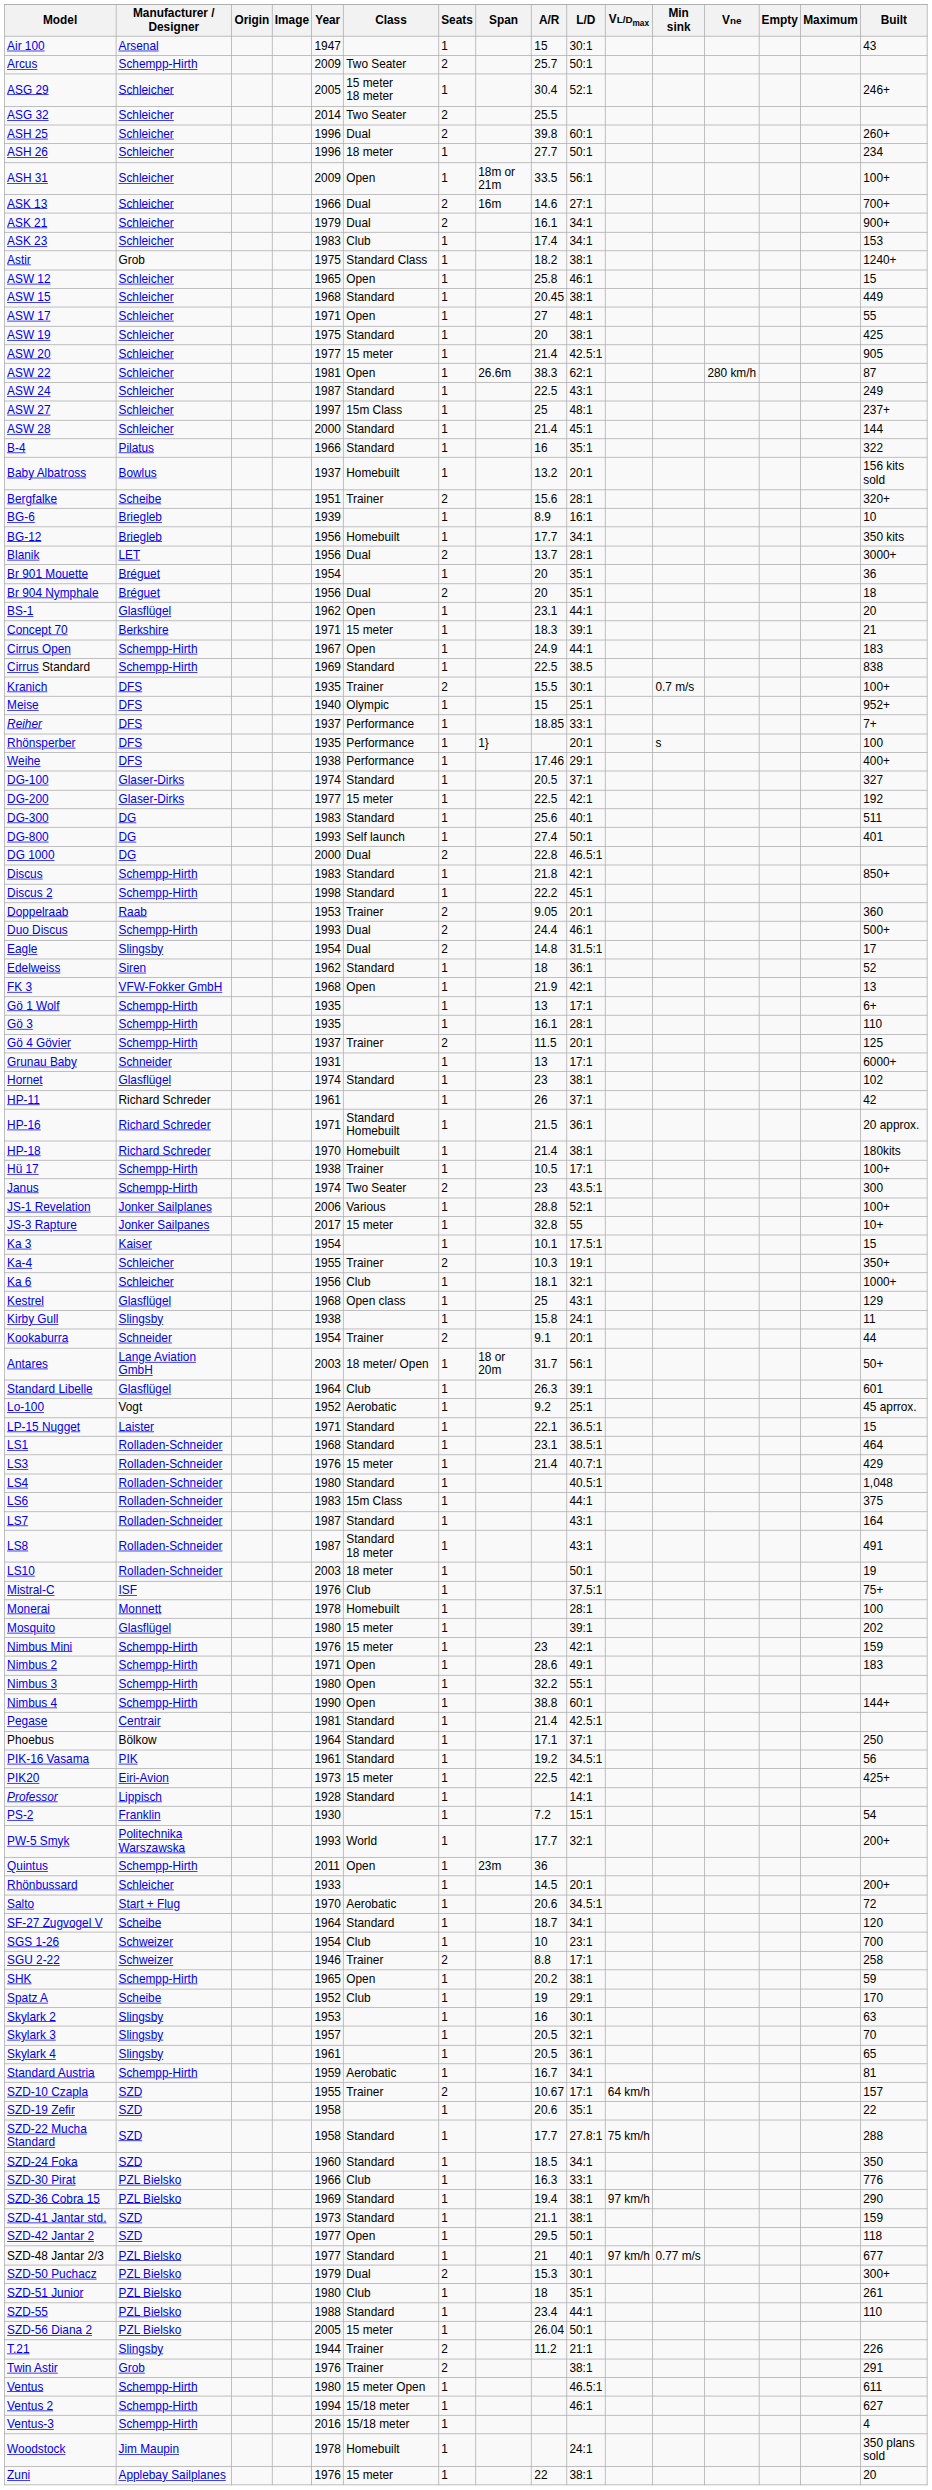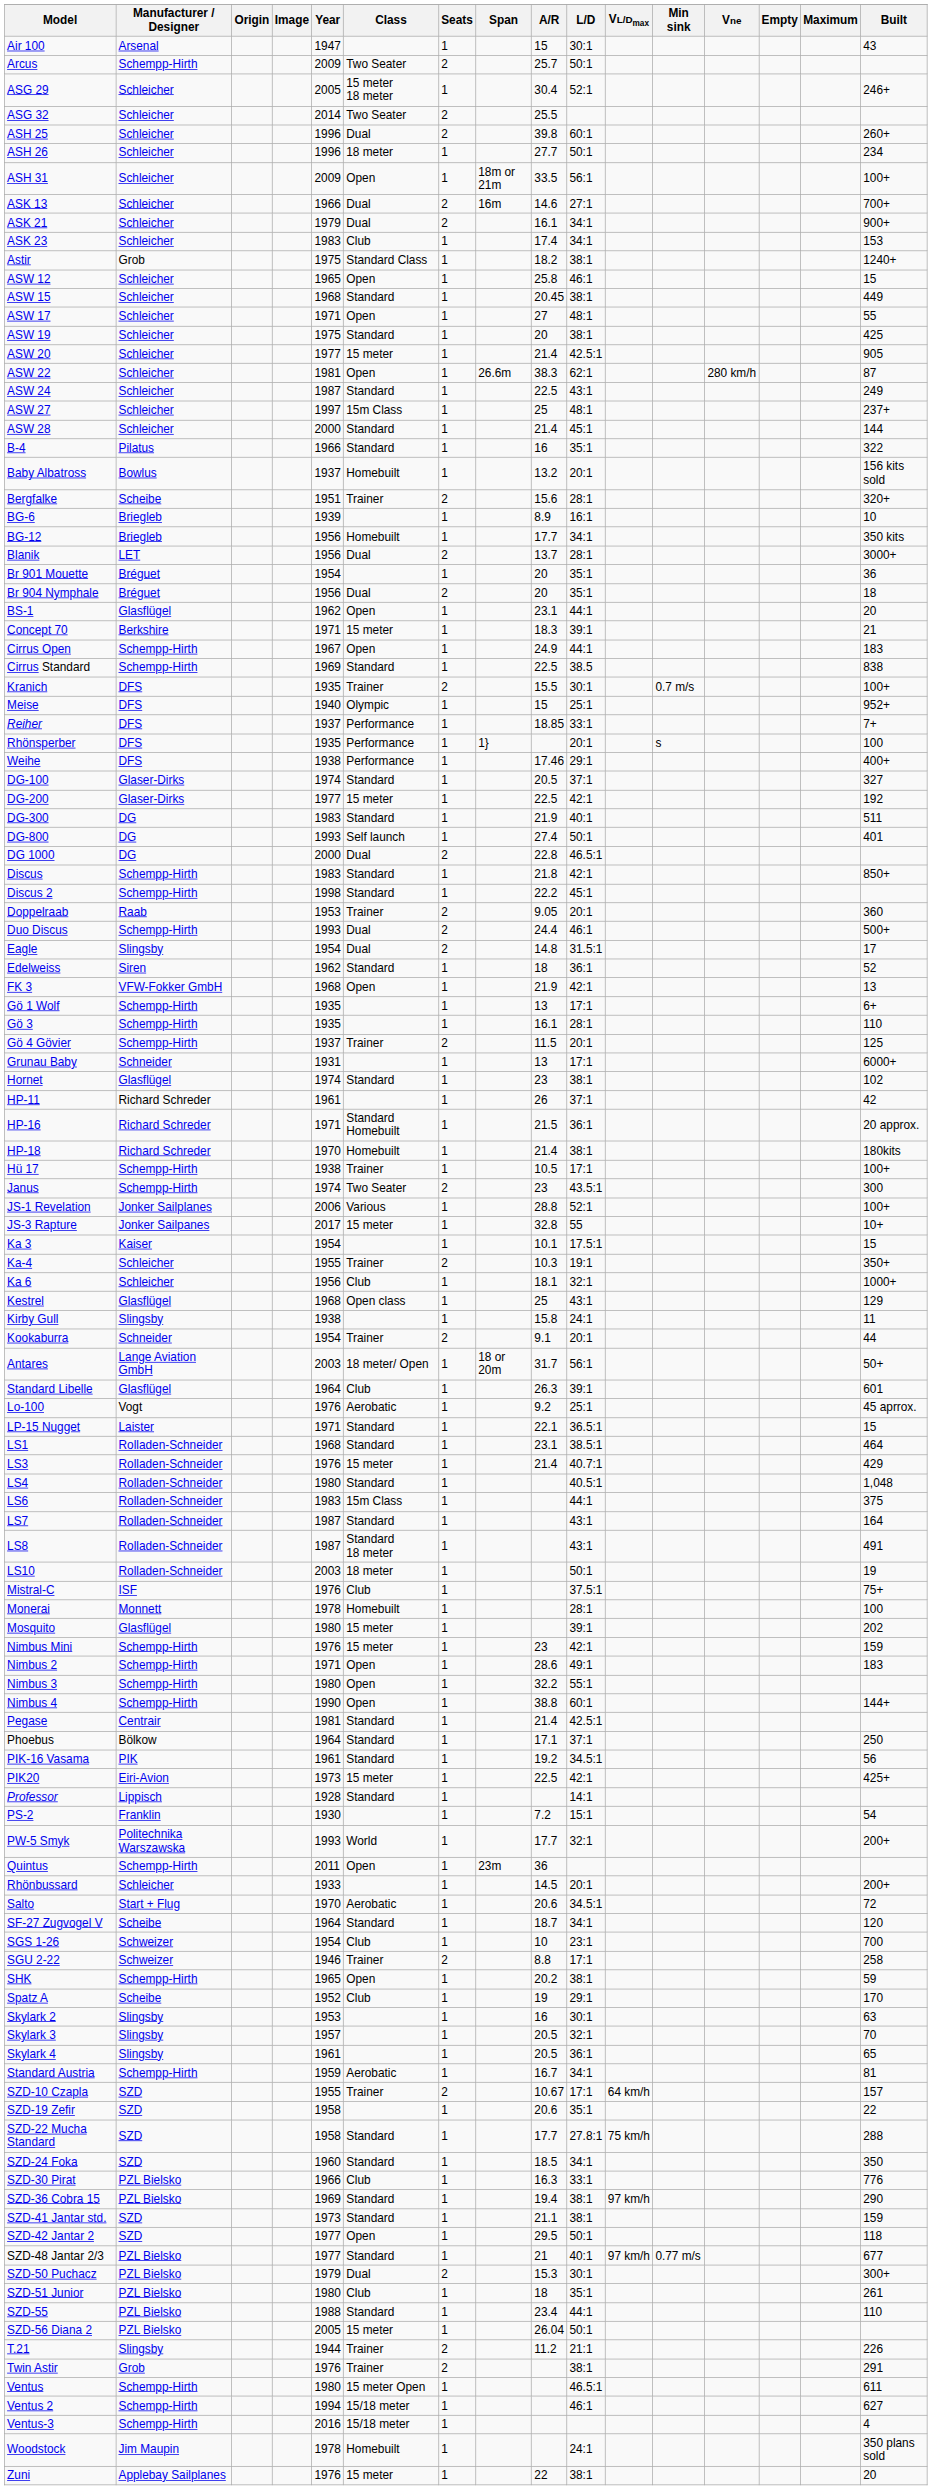DG-300 | A/R: 25.6 -> 21.9
Lo-100 | Year: 1952 -> 1976
